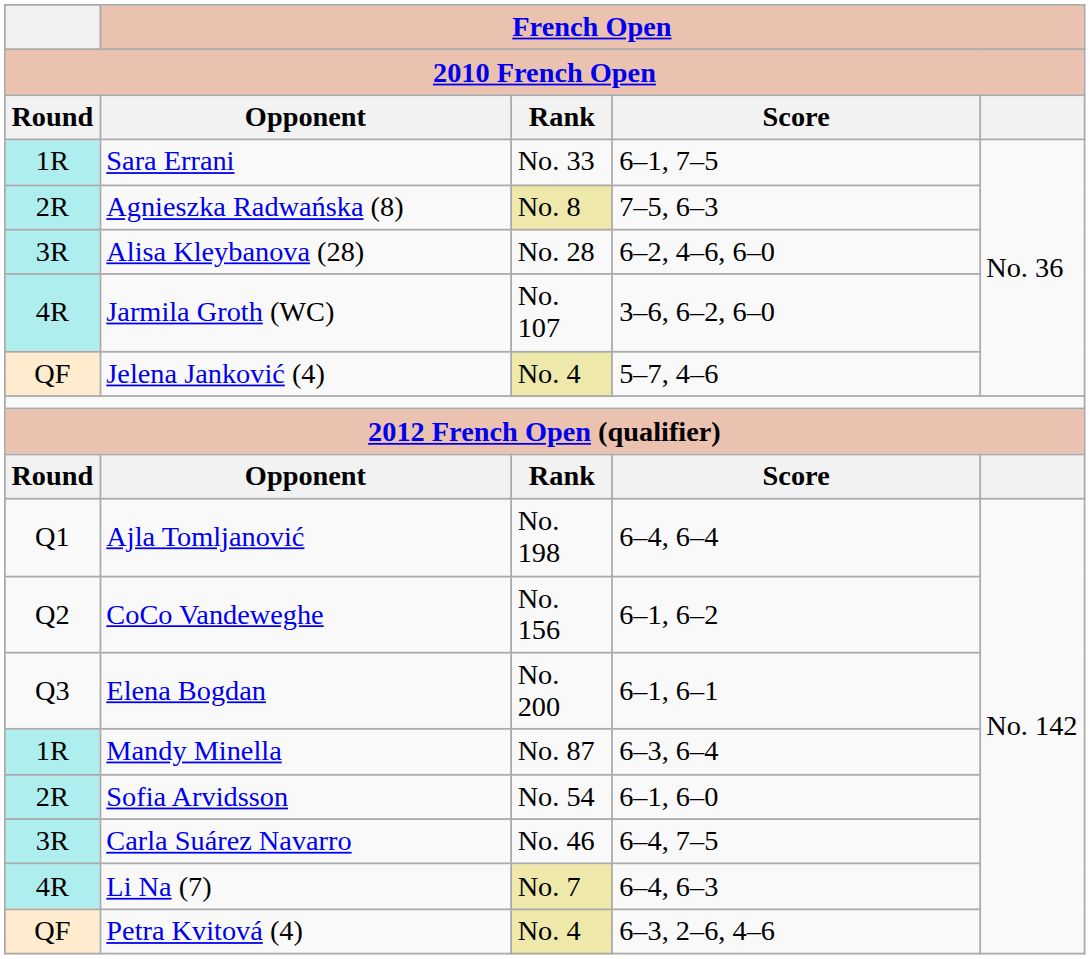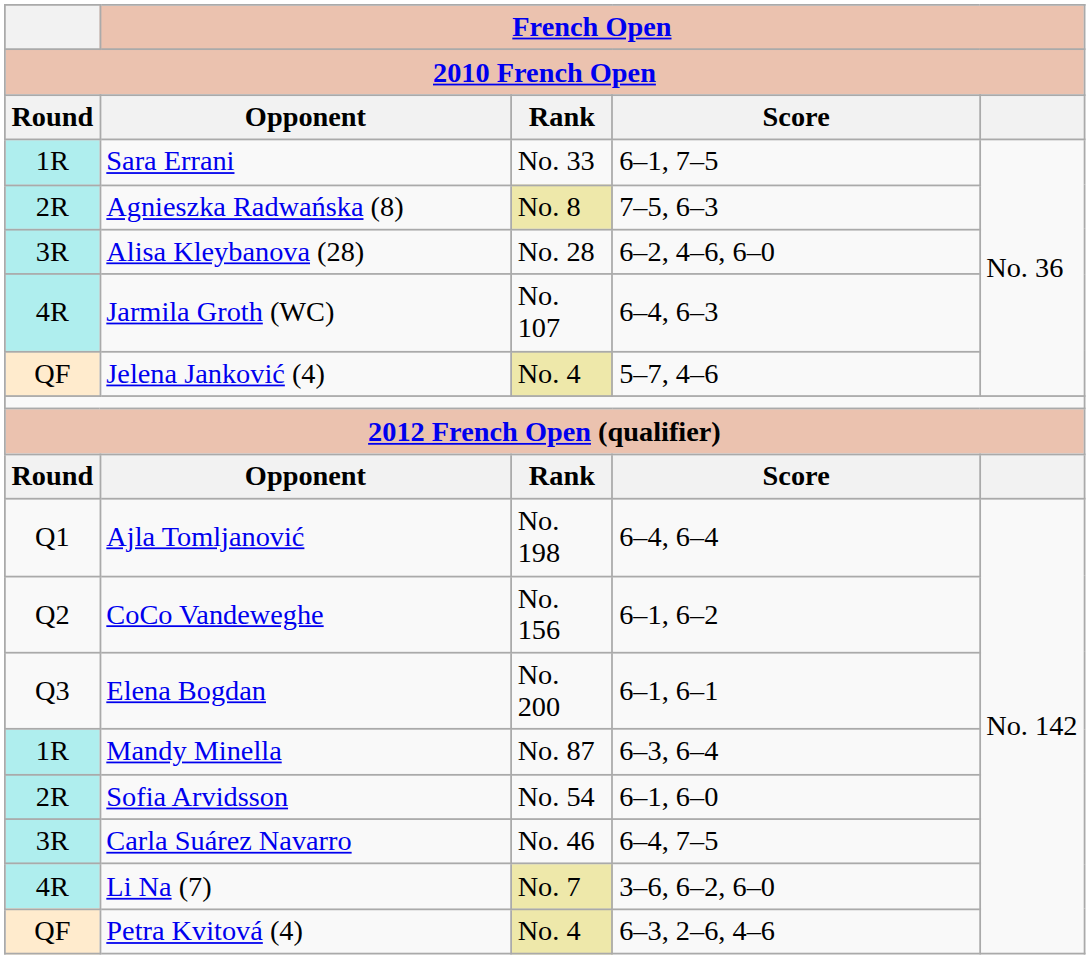Jarmila Groth (WC) | French Open / Score: 3–6, 6–2, 6–0 -> 6–4, 6–3
Li Na (7) | French Open / Score: 6–4, 6–3 -> 3–6, 6–2, 6–0
